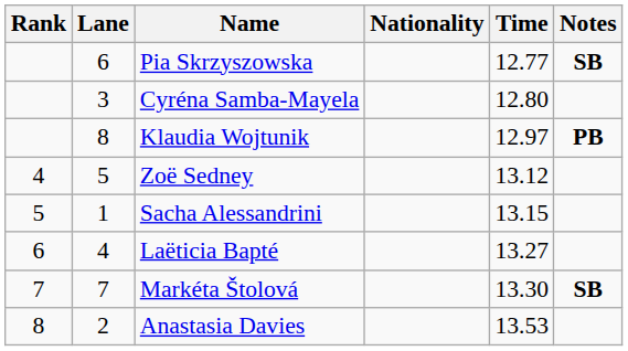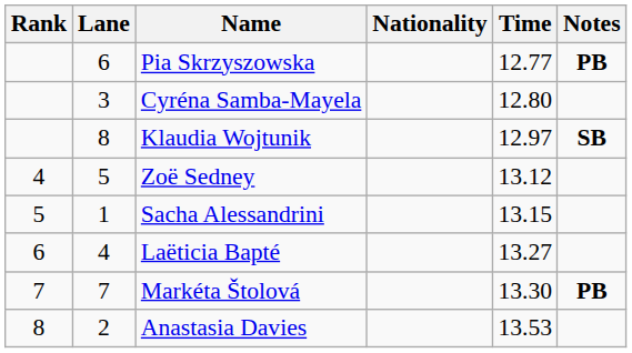Pia Skrzyszowska | Notes: SB -> PB
Klaudia Wojtunik | Notes: PB -> SB
Markéta Štolová | Notes: SB -> PB
